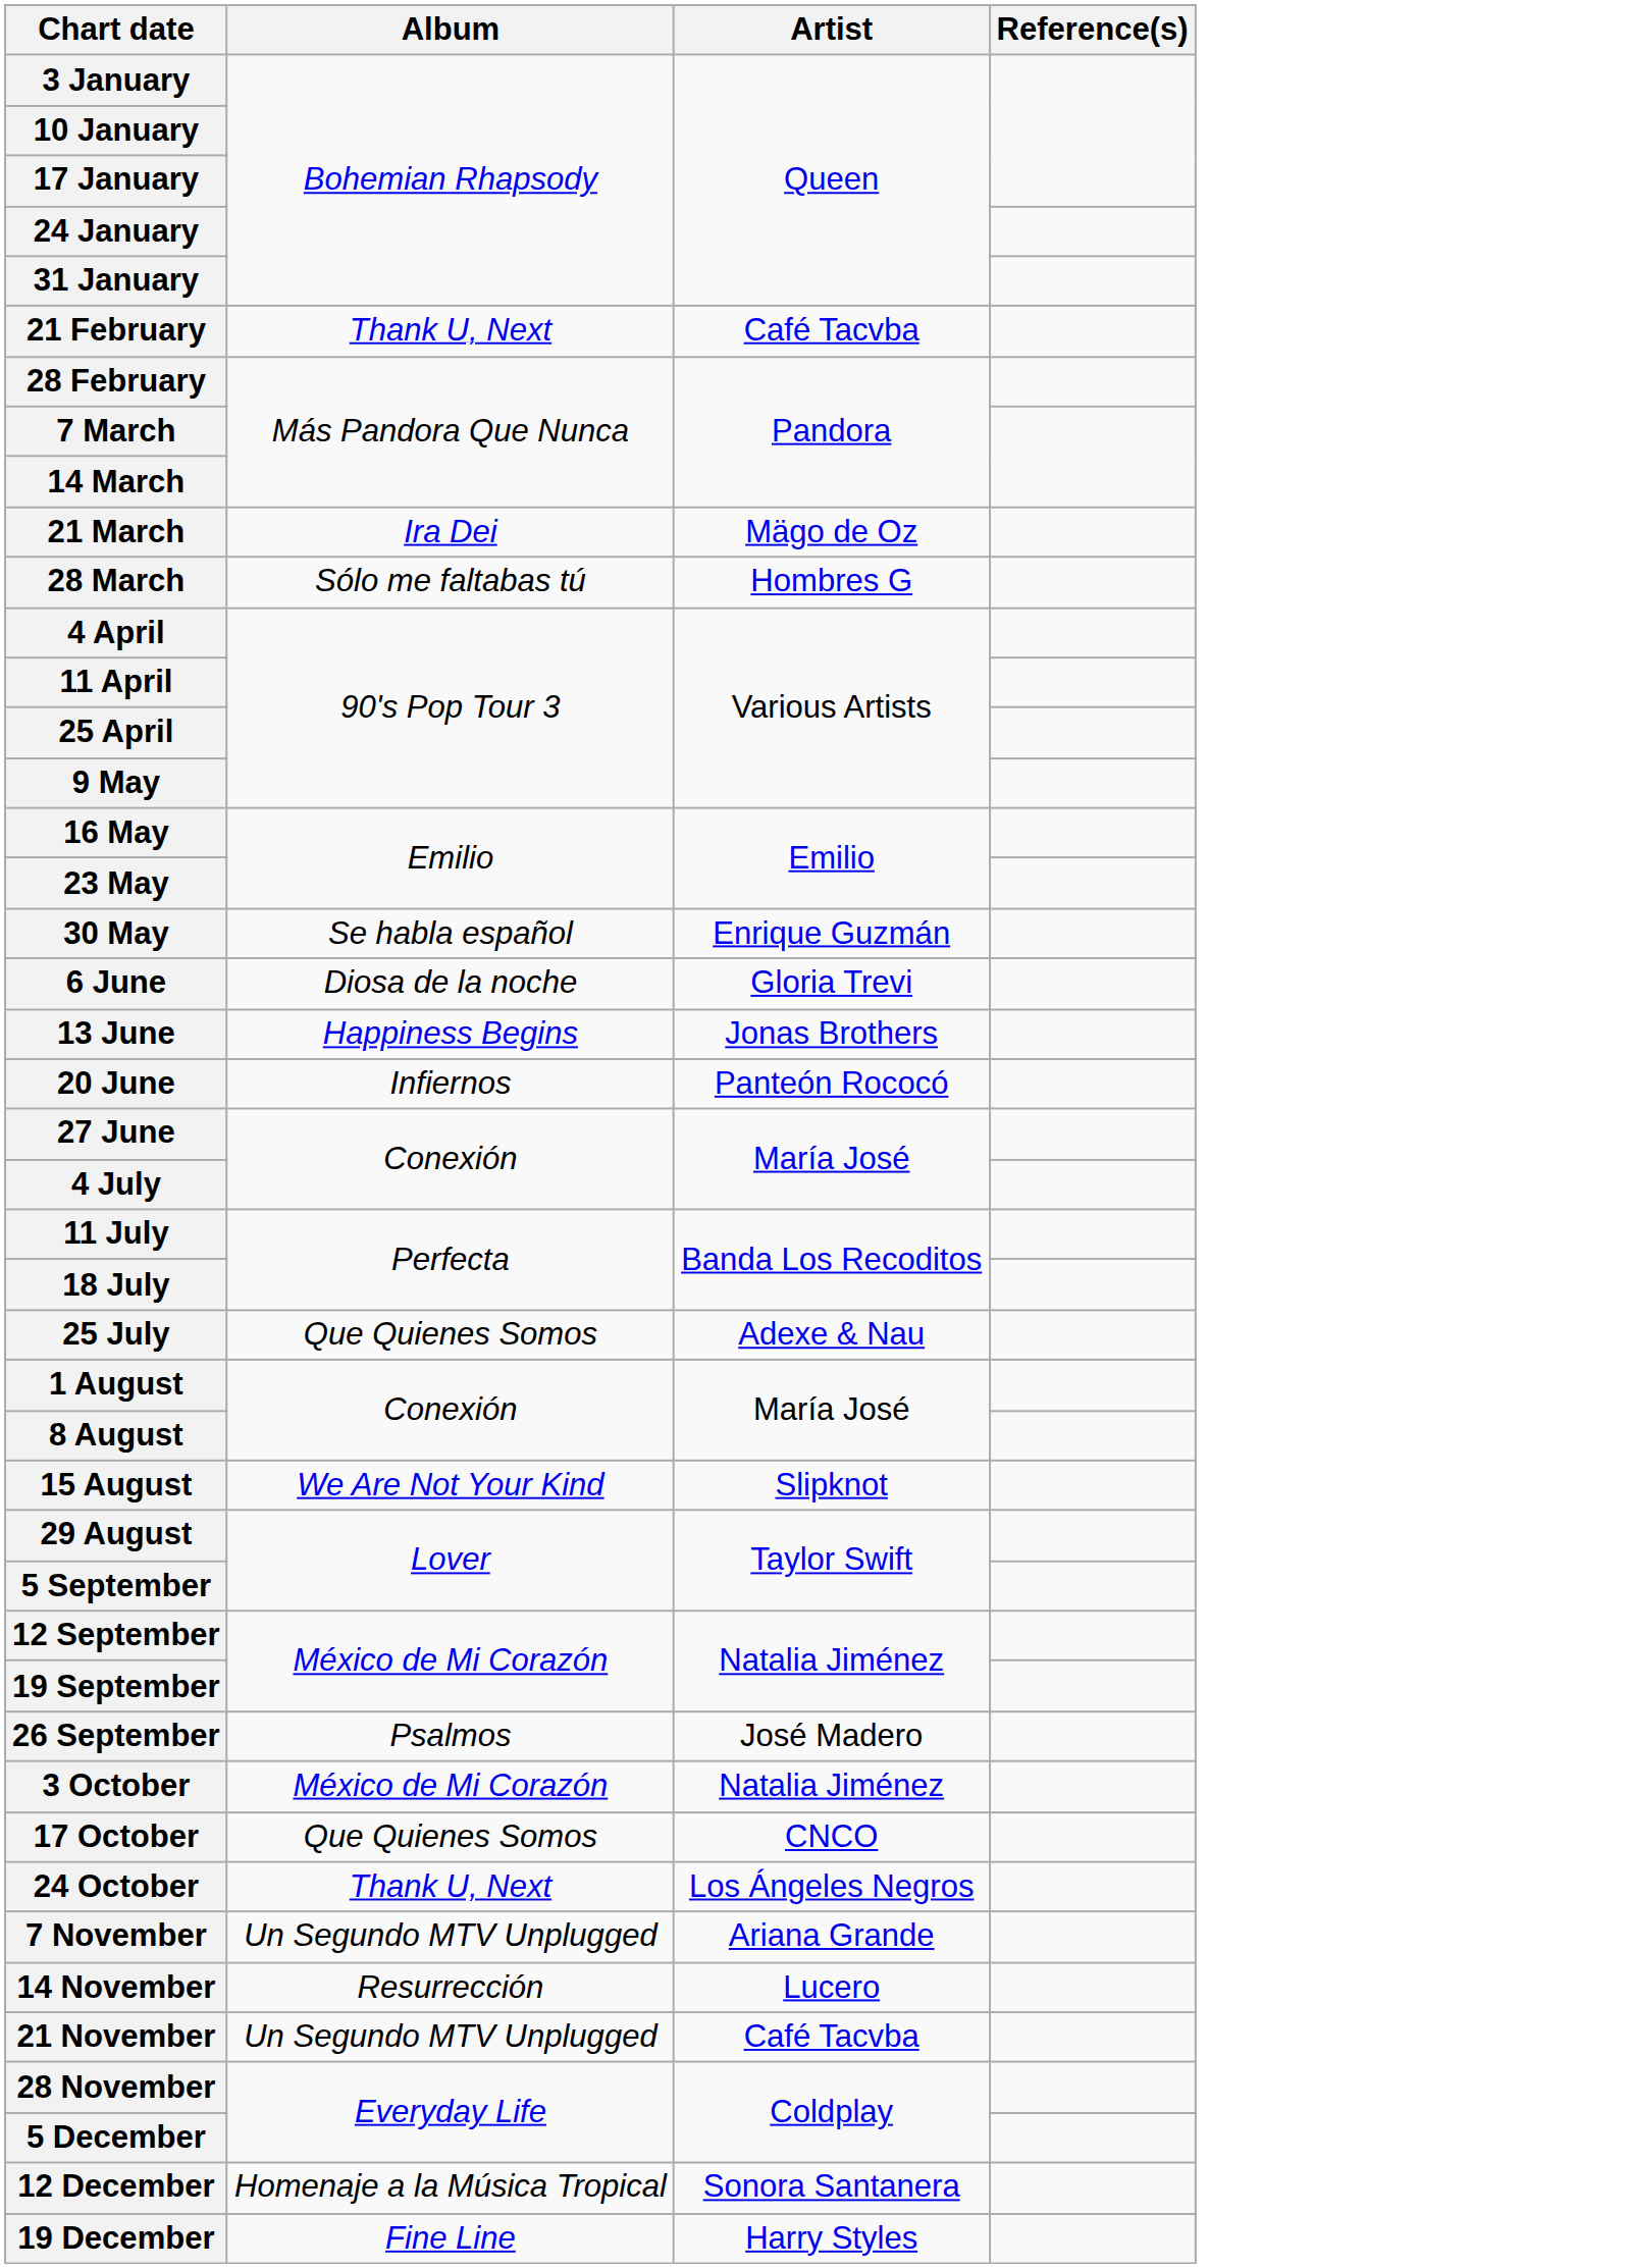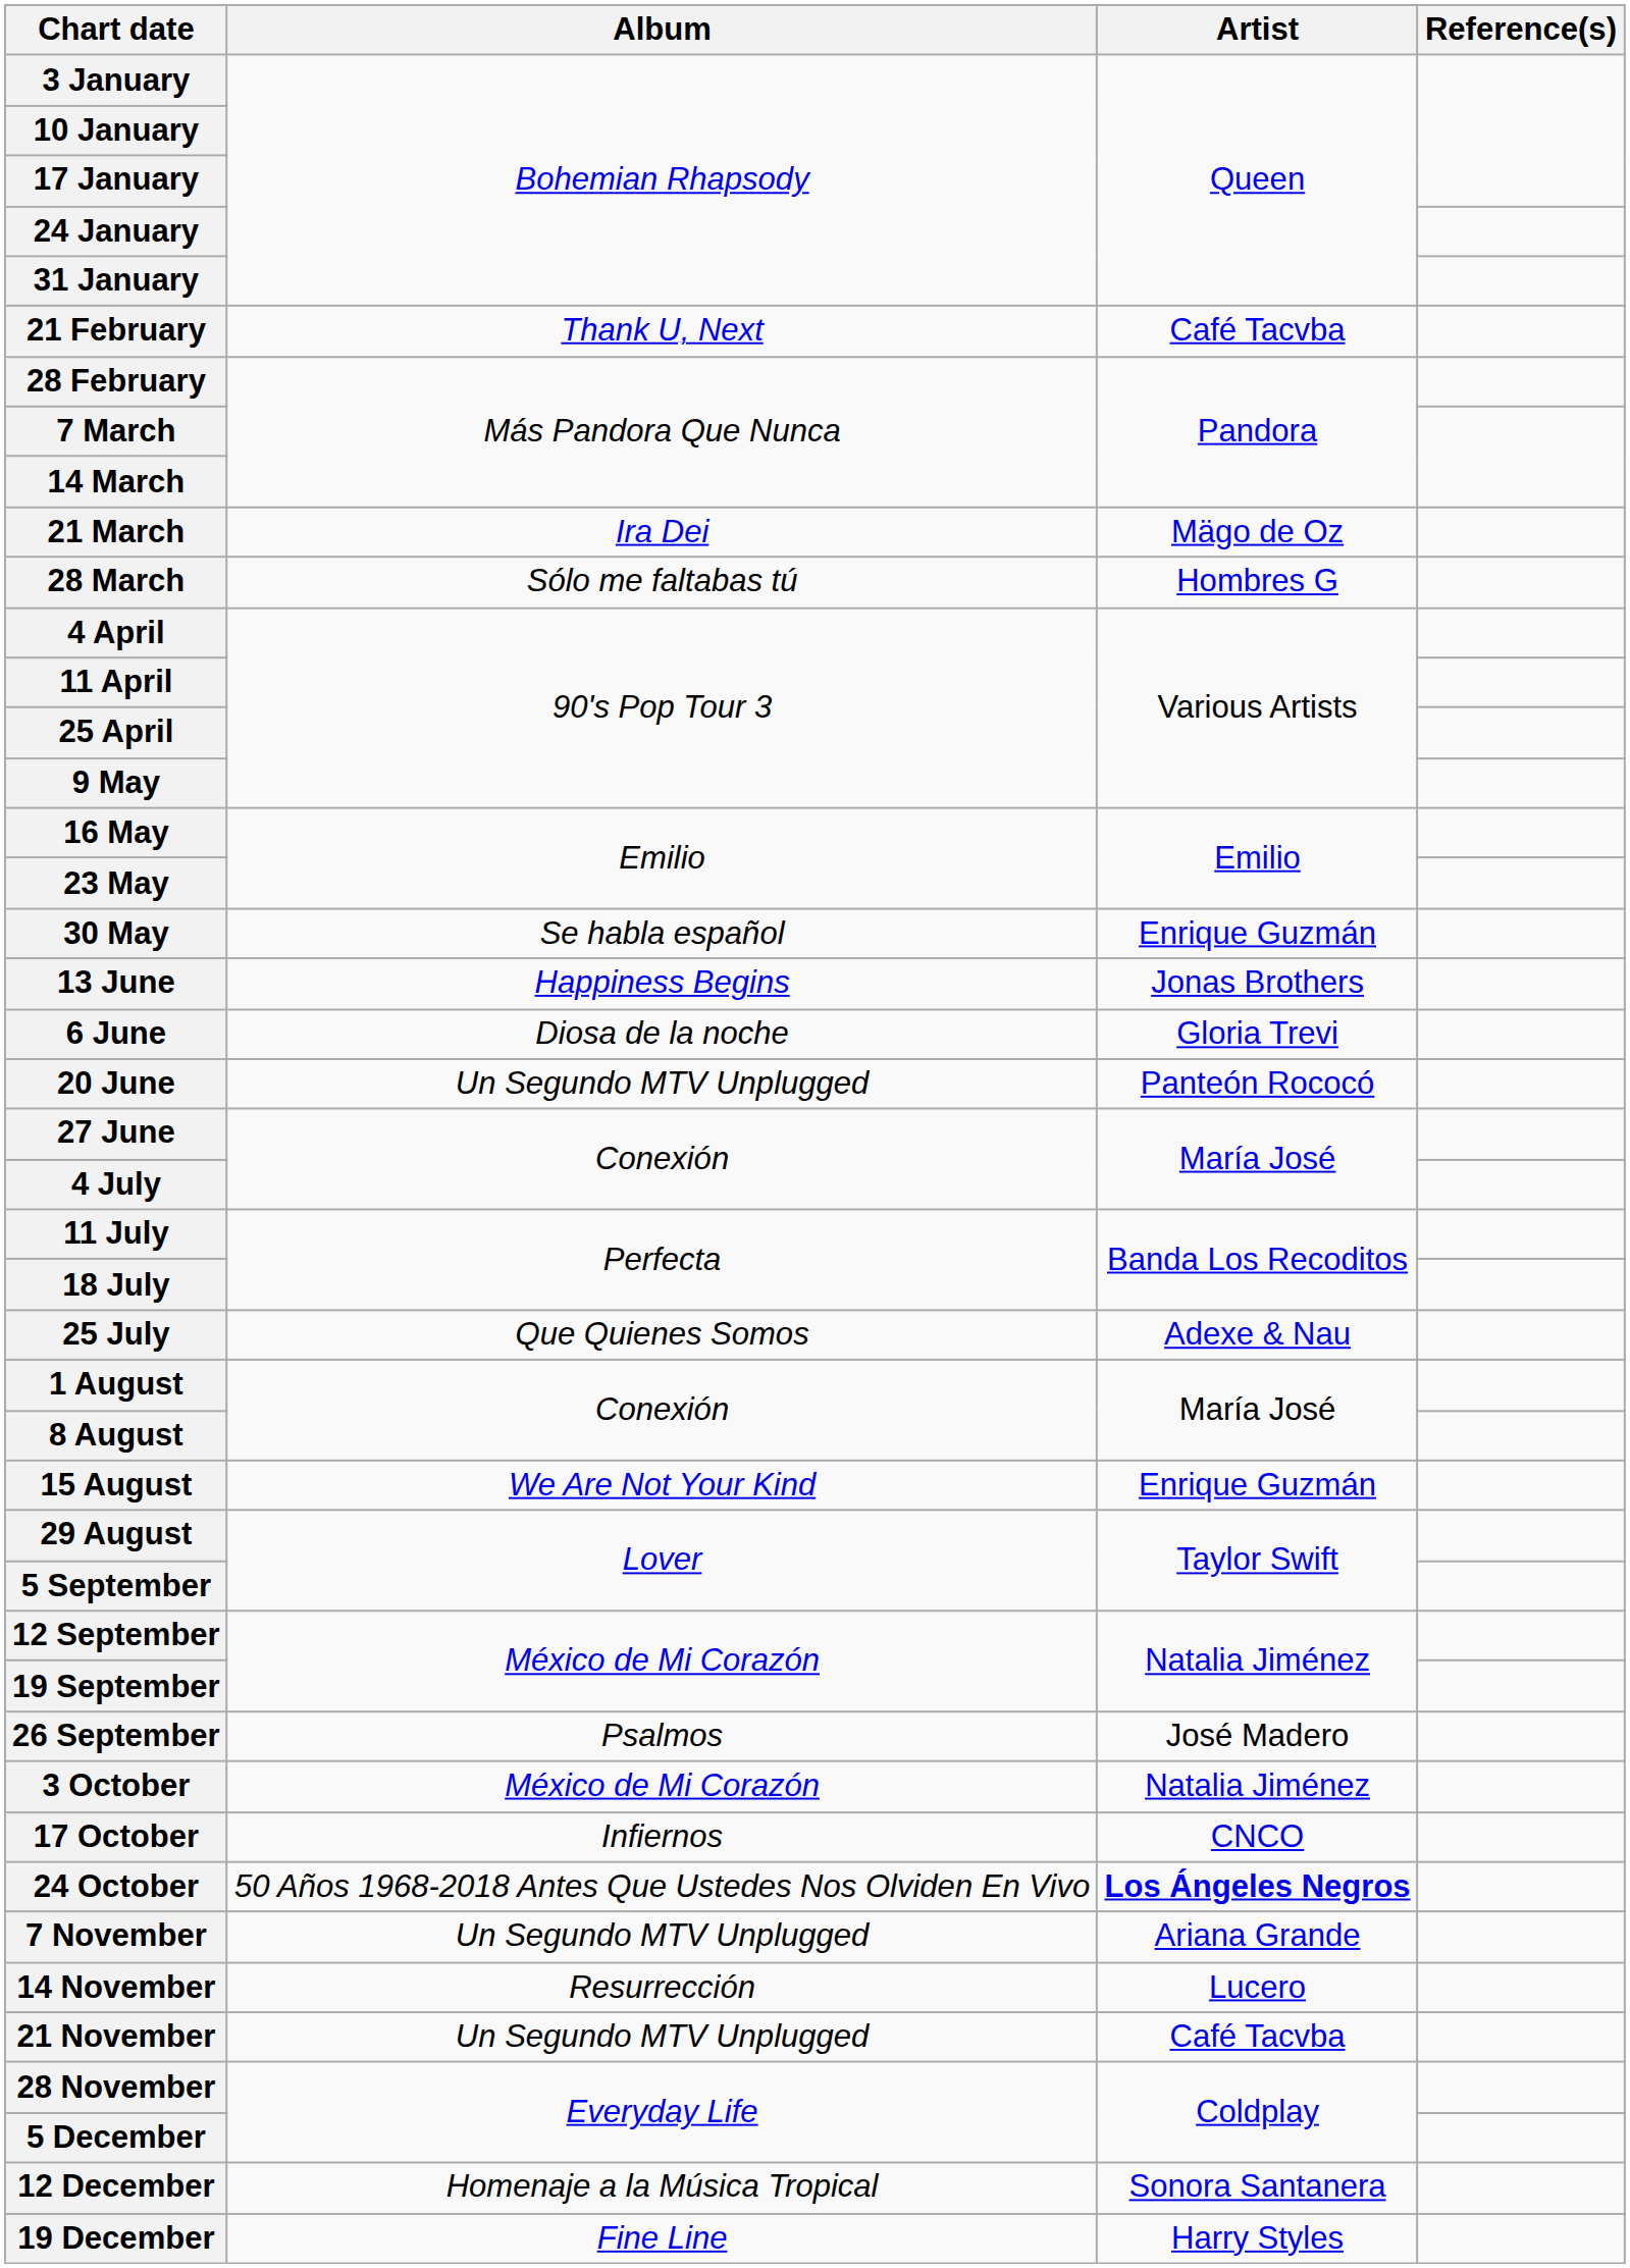rows swapped: 6 June <-> 13 June
20 June | Album: Infiernos -> Un Segundo MTV Unplugged
15 August | Artist: Slipknot -> Enrique Guzmán
17 October | Album: Que Quienes Somos -> Infiernos
24 October | Album: Thank U, Next -> 50 Años 1968-2018 Antes Que Ustedes Nos Olviden En Vivo
24 October | Artist: normal -> bold
